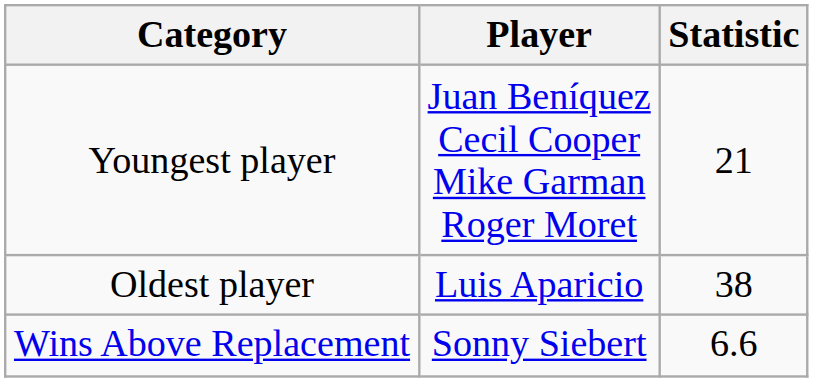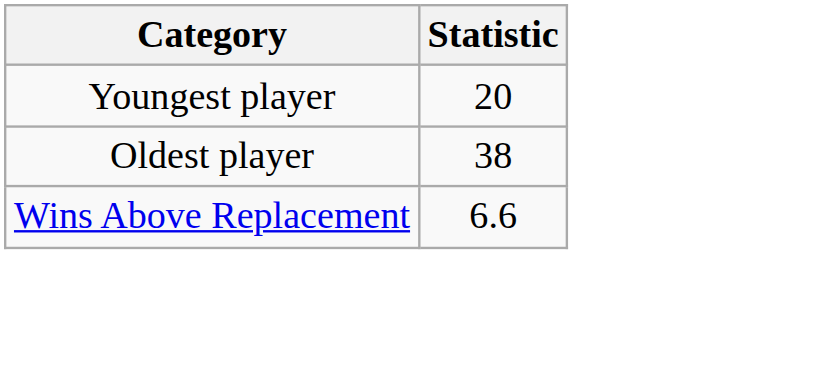- column: Player | Juan Beníquez Cecil Cooper Mike Garman Roger Moret | Luis Aparicio | Sonny Siebert
Youngest player | Statistic: 21 -> 20
